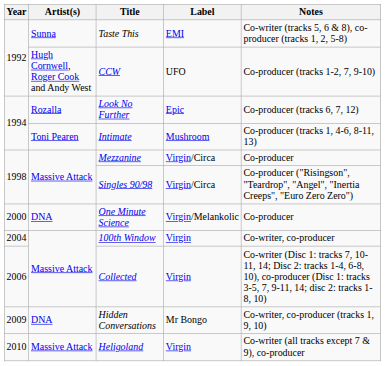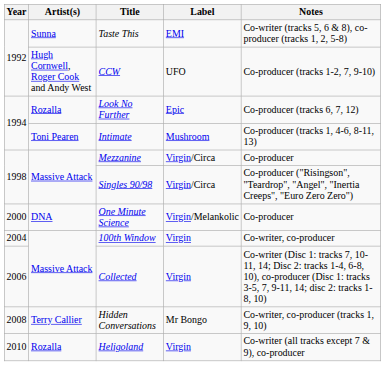Hidden Conversations | Year: 2009 -> 2008
Hidden Conversations | Artist(s): DNA -> Terry Callier
Heligoland | Artist(s): Massive Attack -> Rozalla
